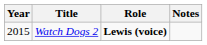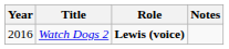Watch Dogs 2 | Year: 2015 -> 2016
